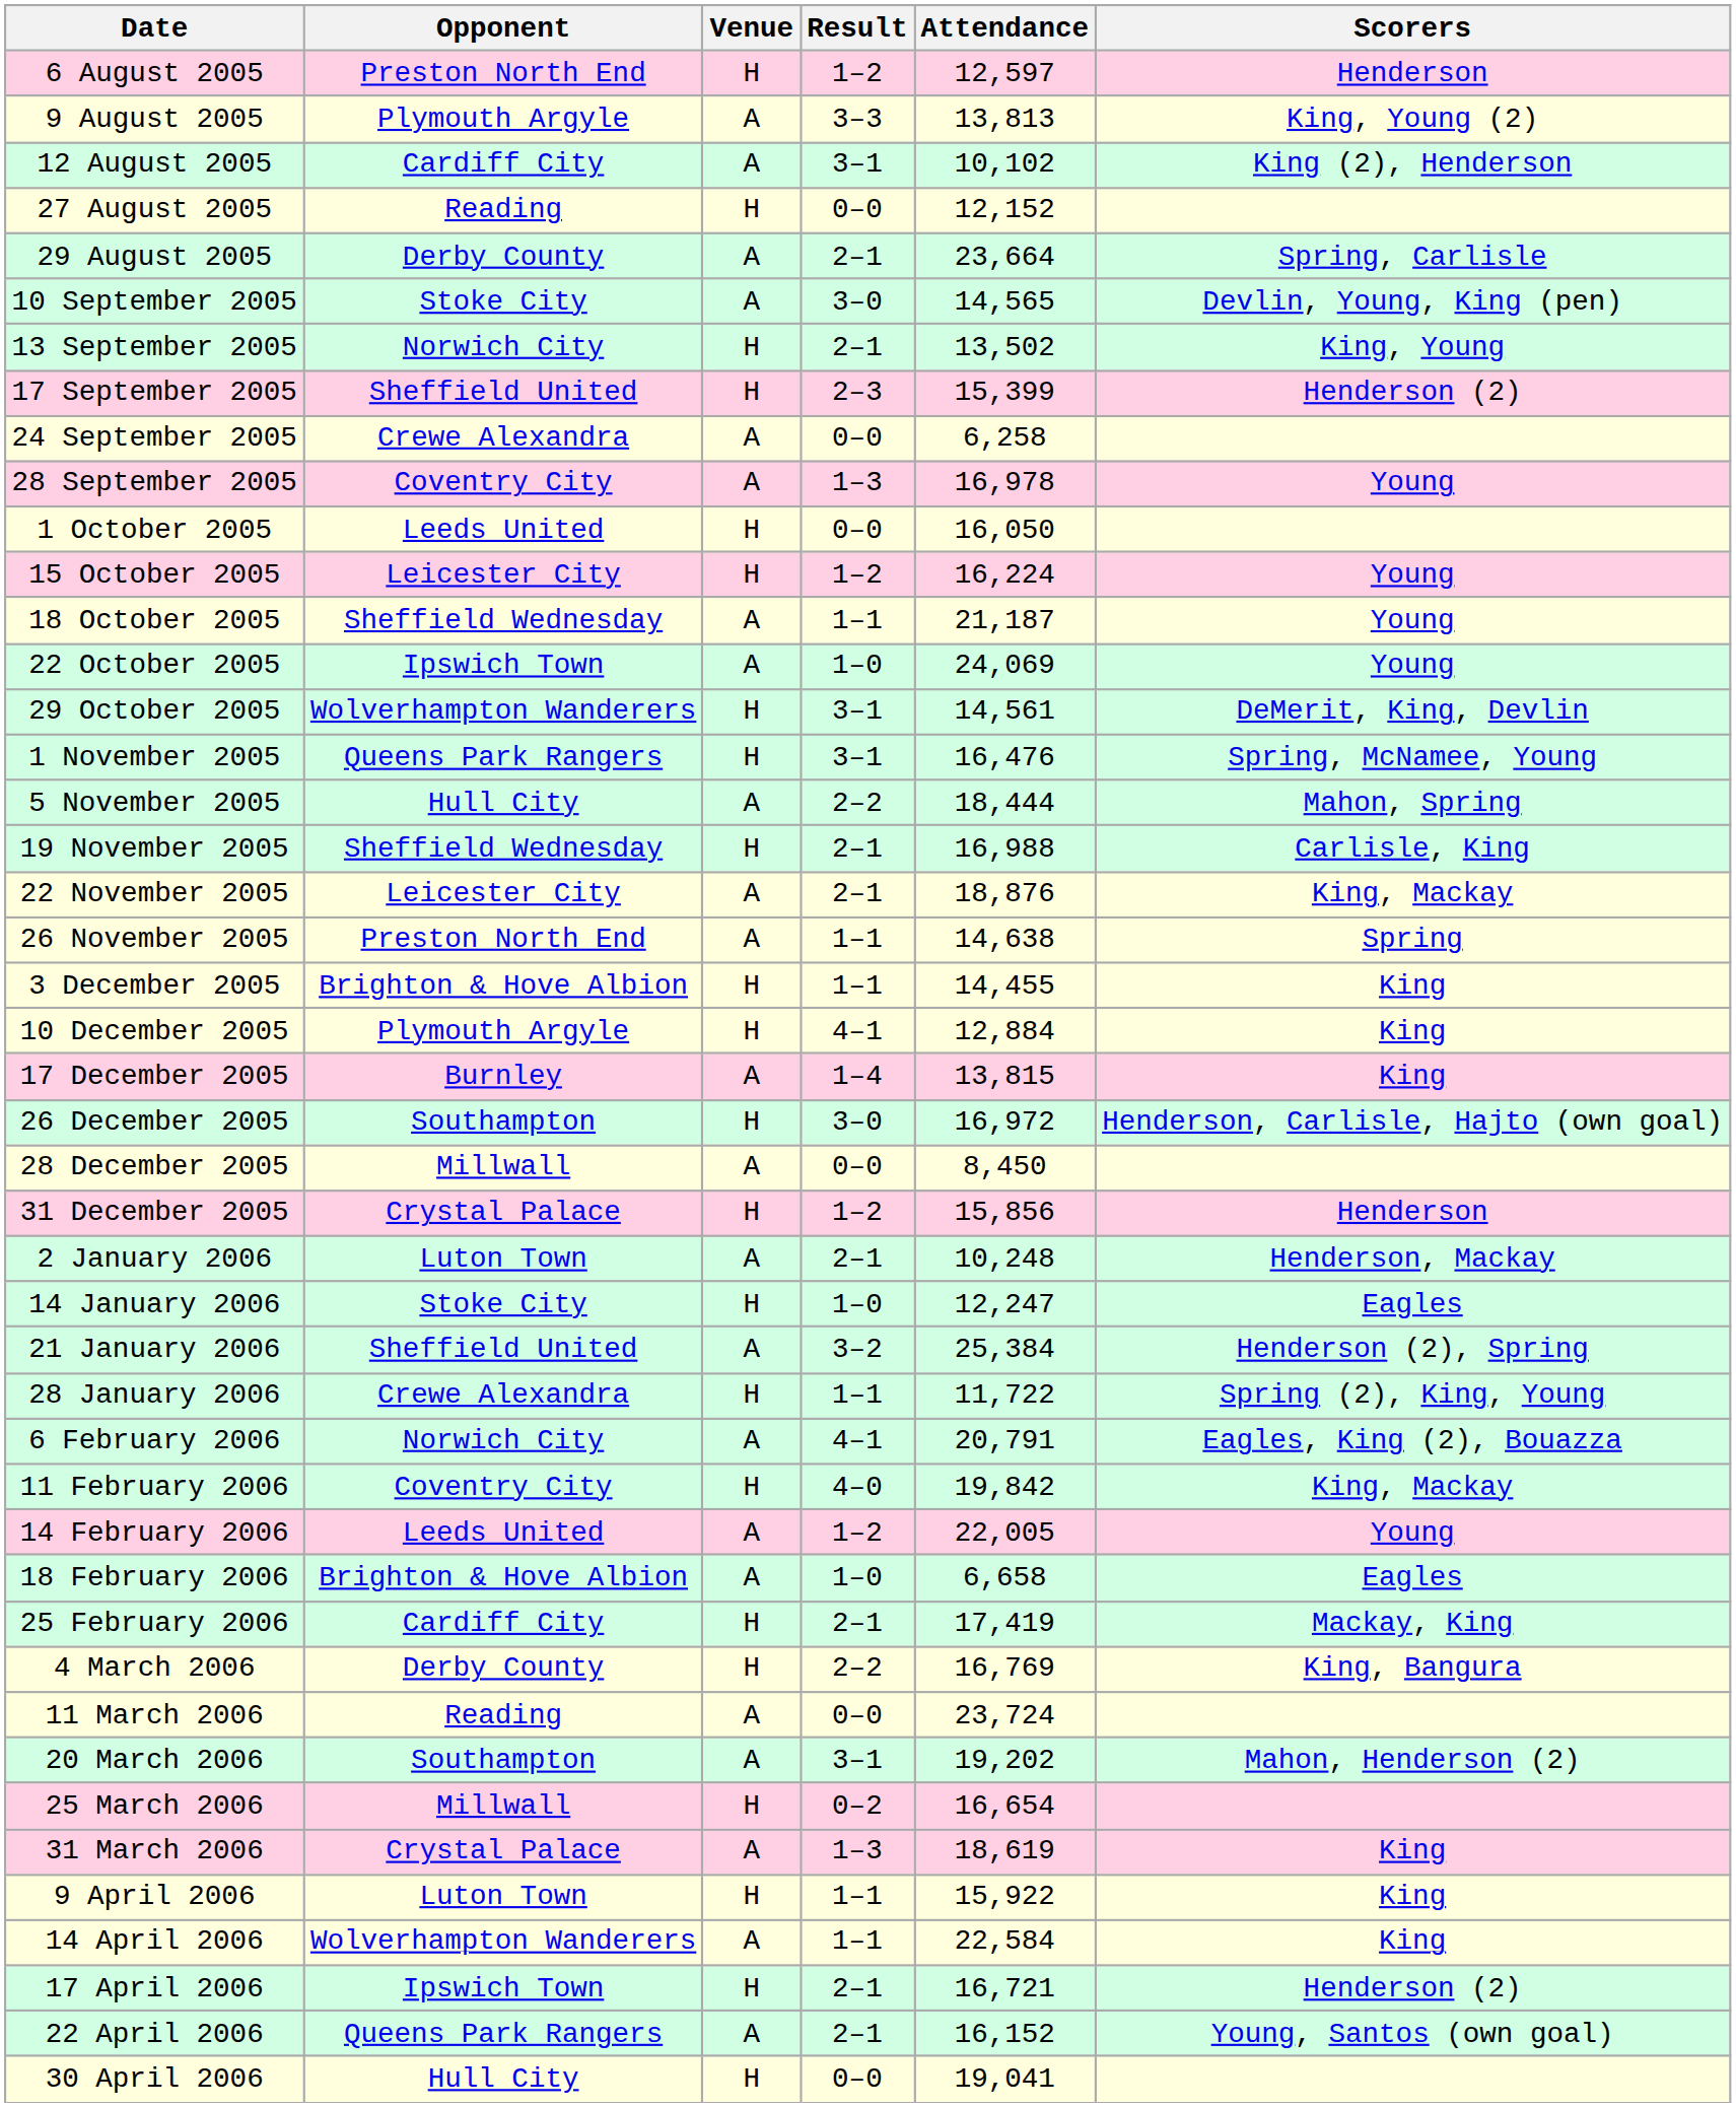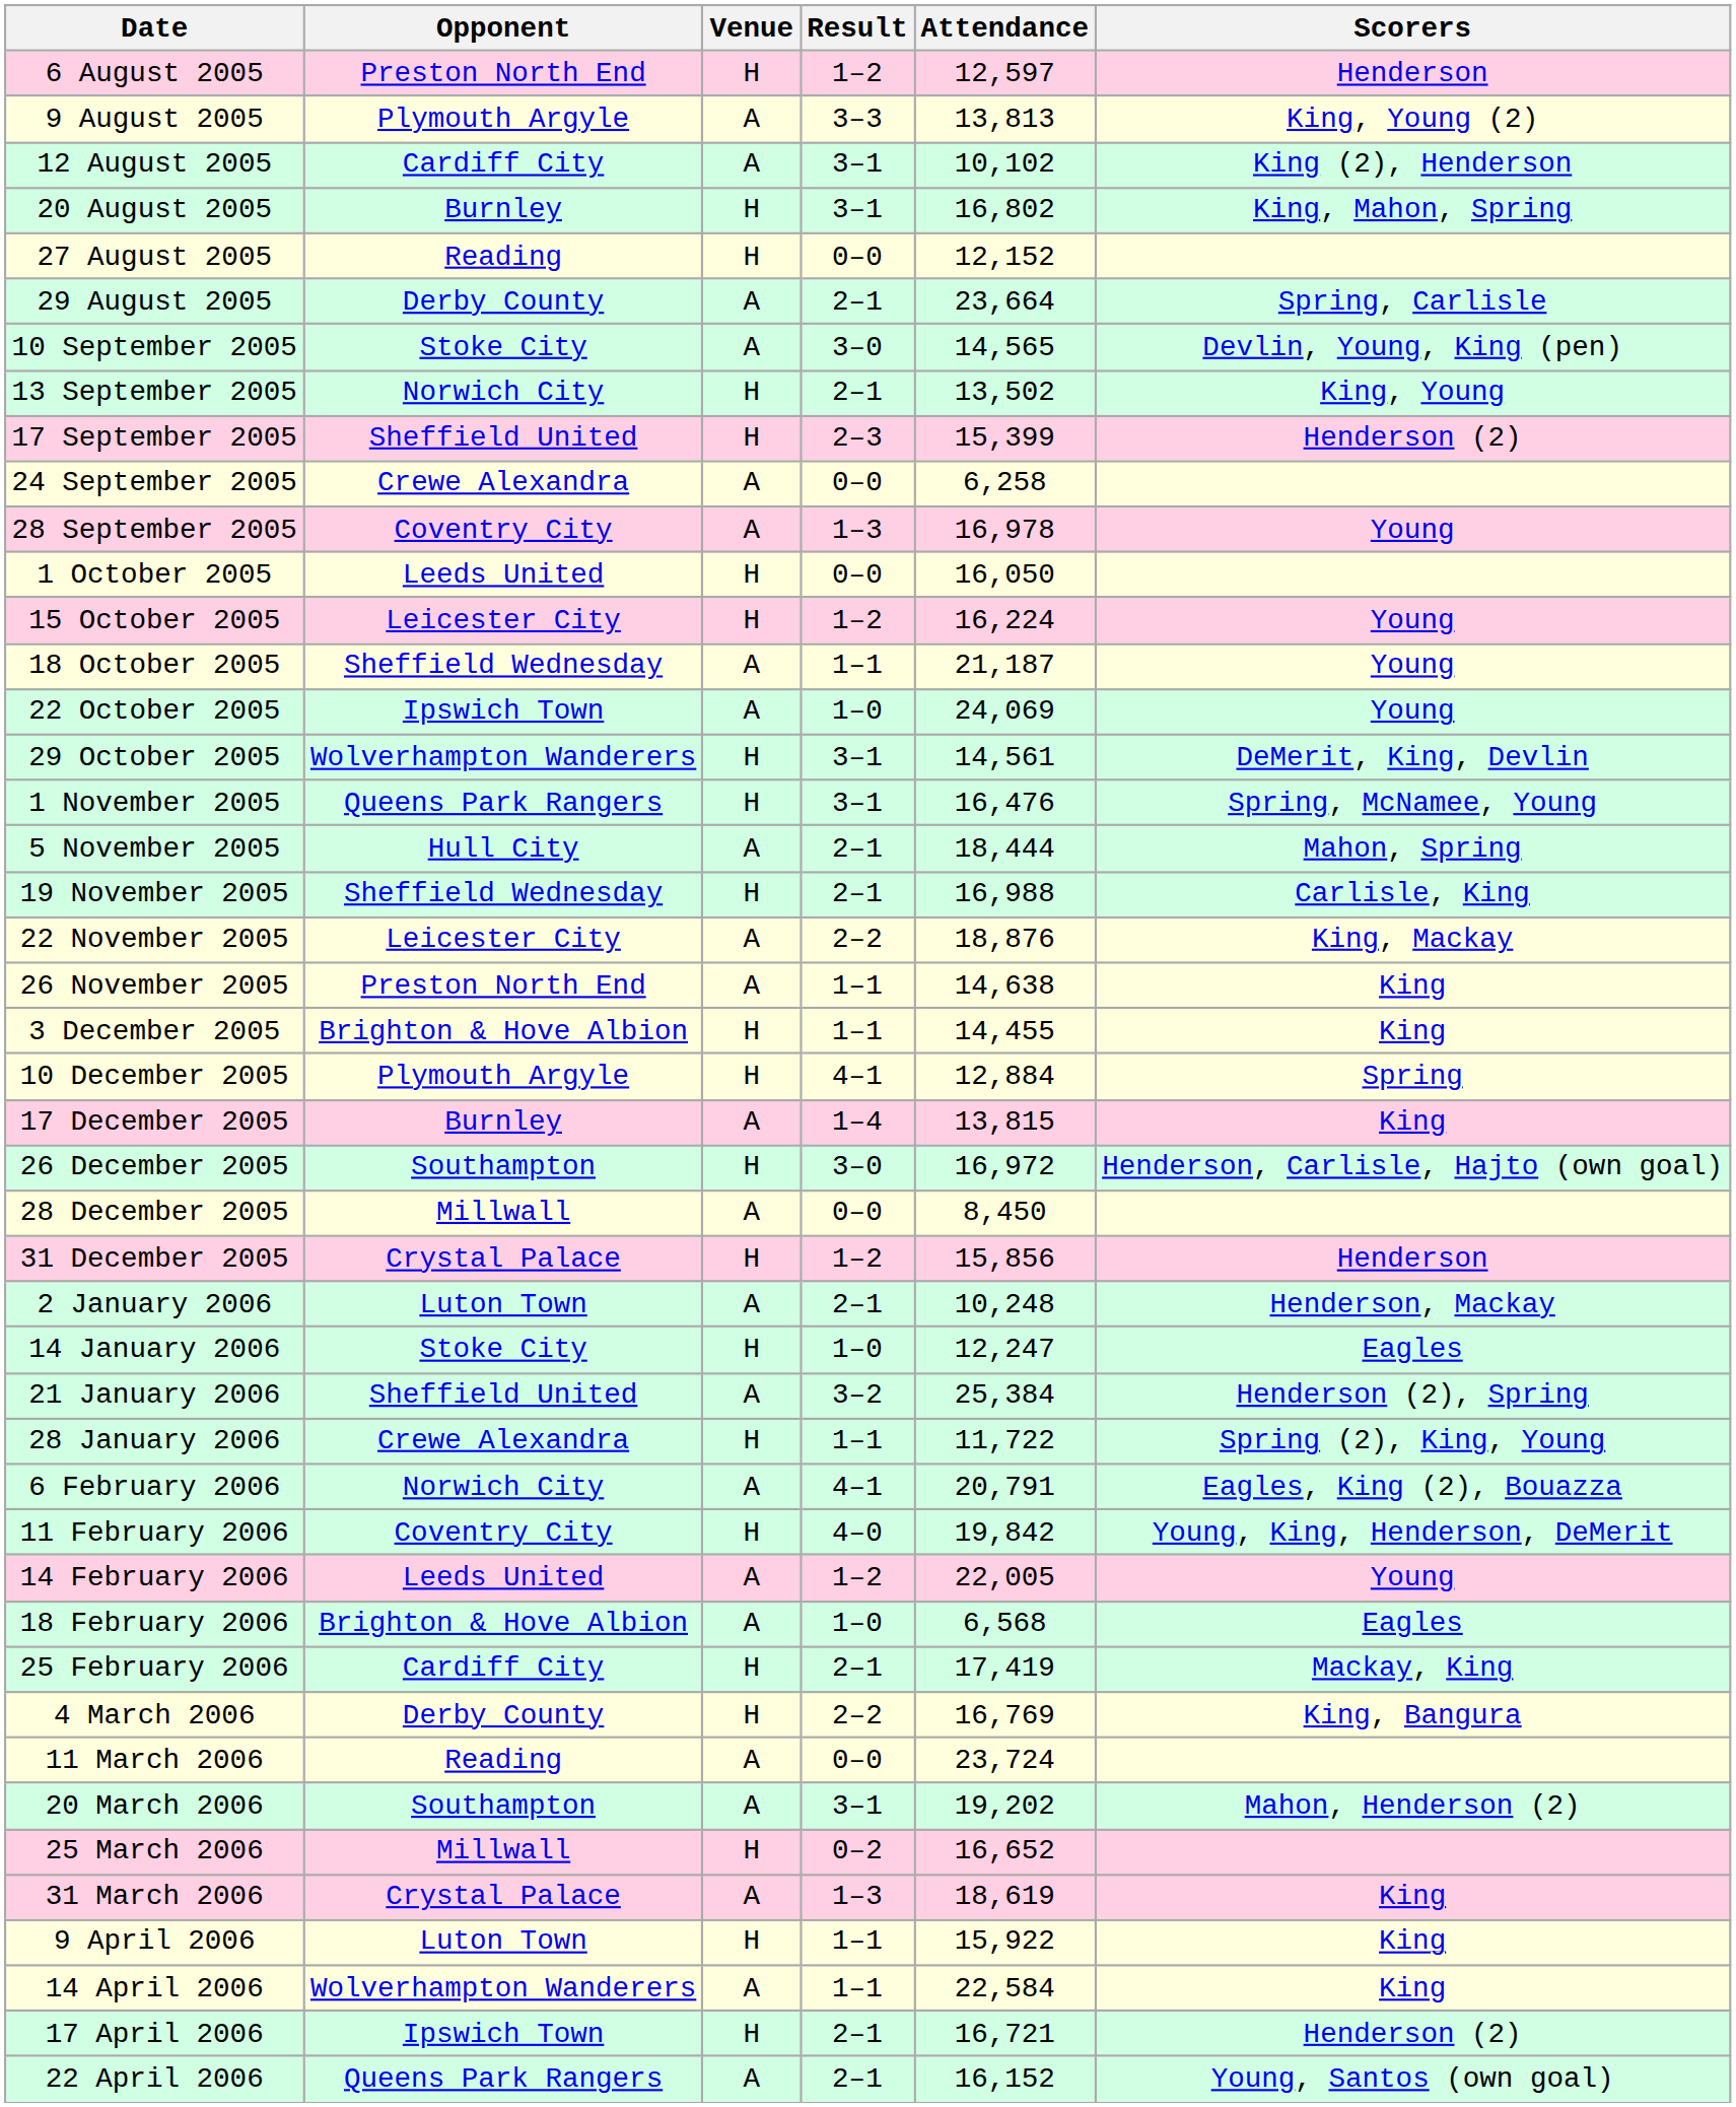+ row: 20 August 2005 | Burnley | H | 3–1 | 16,802 | King, Mahon, Spring
5 November 2005 | Result: 2–2 -> 2–1
22 November 2005 | Result: 2–1 -> 2–2
26 November 2005 | Scorers: Spring -> King
10 December 2005 | Scorers: King -> Spring
11 February 2006 | Scorers: King, Mackay -> Young, King, Henderson, DeMerit
18 February 2006 | Attendance: 6,658 -> 6,568
25 March 2006 | Attendance: 16,654 -> 16,652
- row: 30 April 2006 | Hull City | H | 0–0 | 19,041
